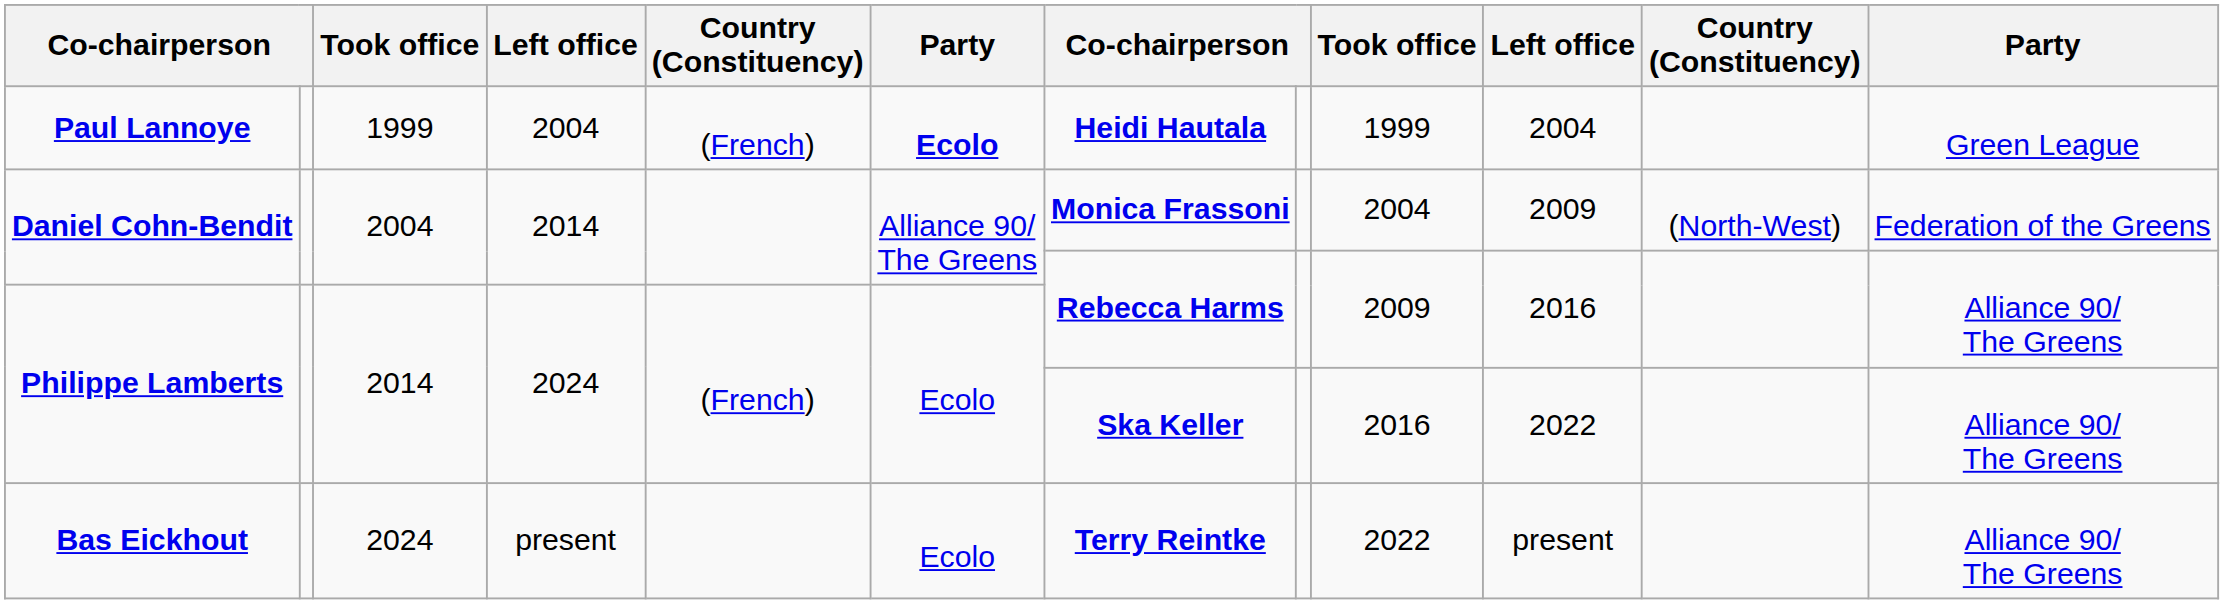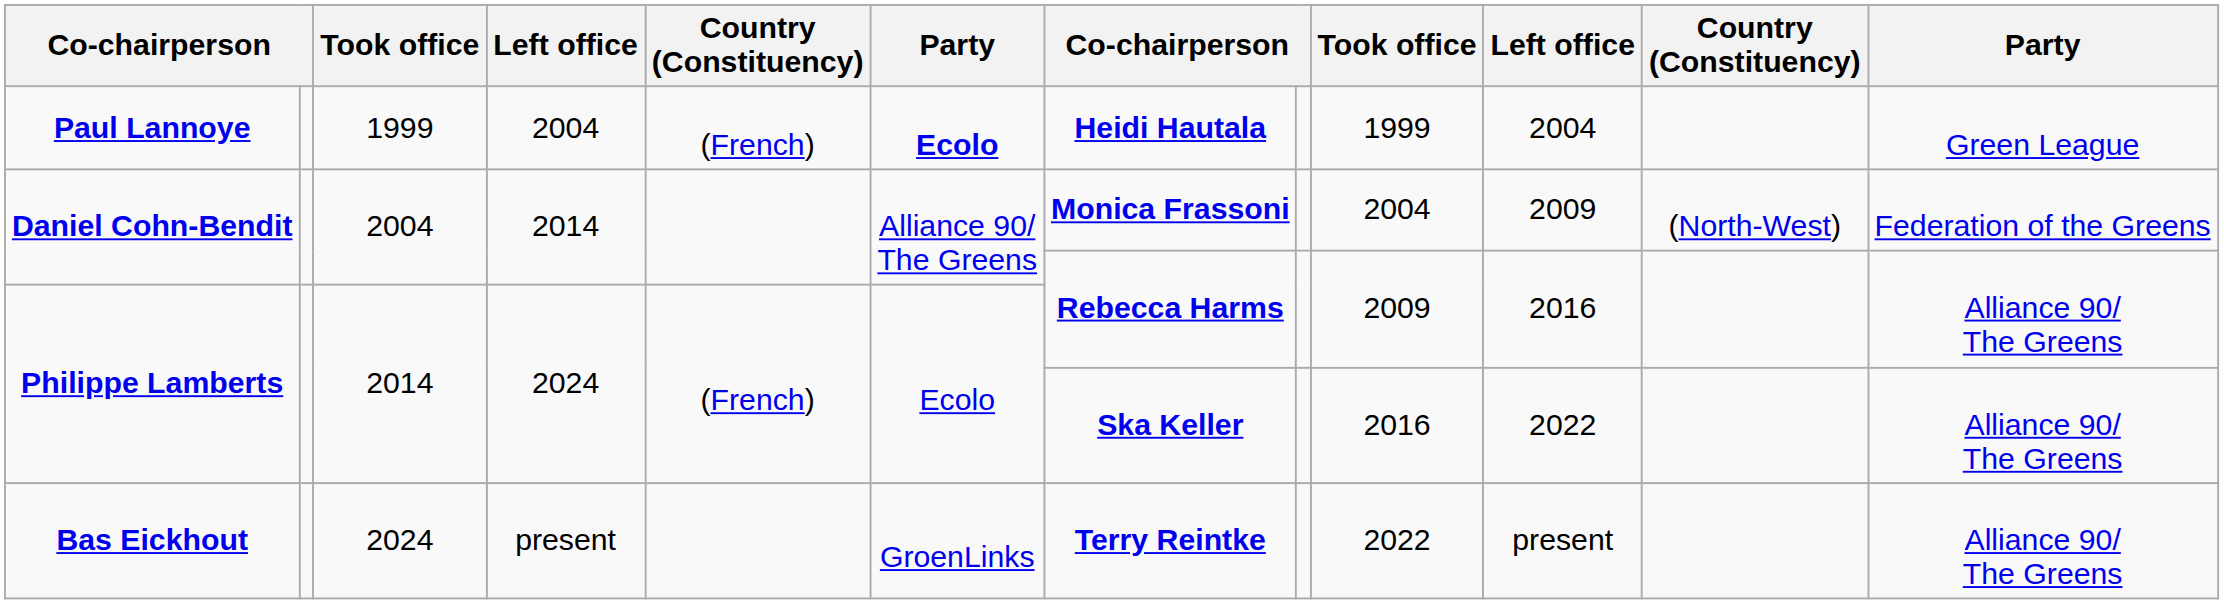Bas Eickhout | column 6: Ecolo -> GroenLinks
